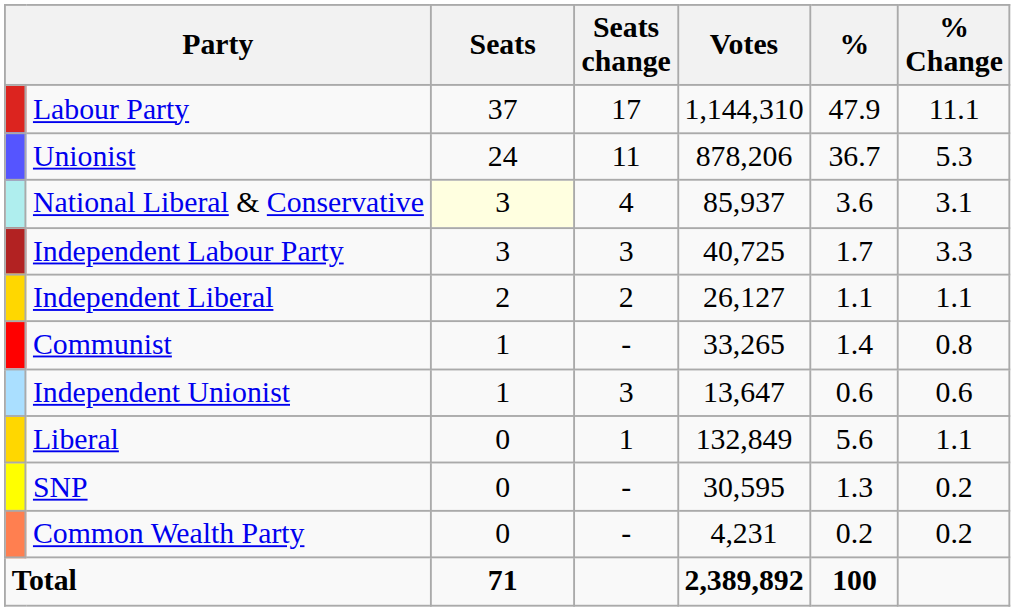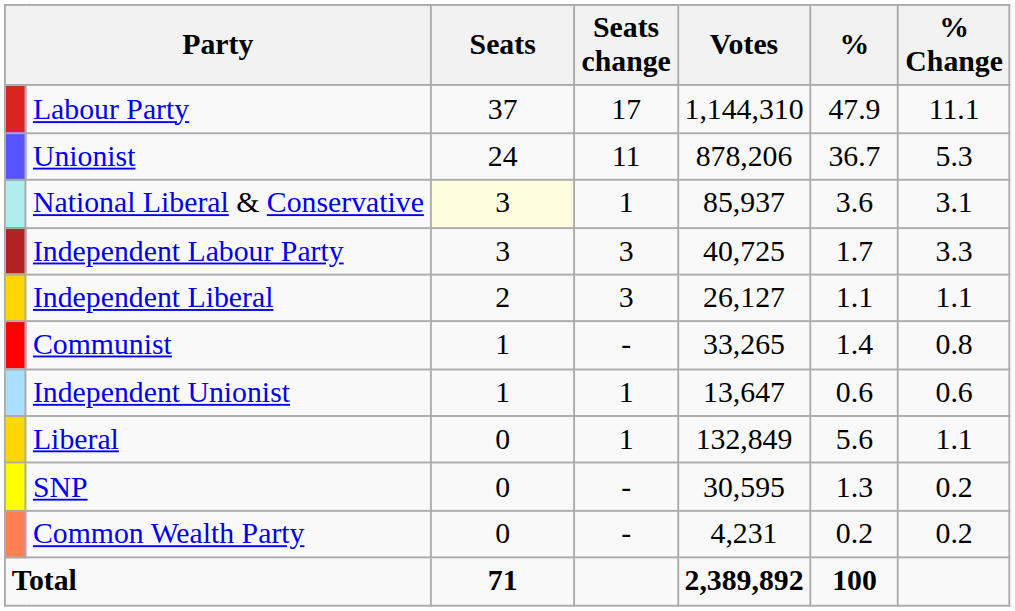National Liberal & Conservative | Seats change: 4 -> 1
Independent Liberal | Seats change: 2 -> 3
Independent Unionist | Seats change: 3 -> 1
